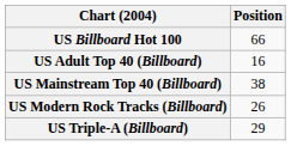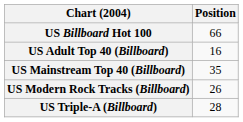US Mainstream Top 40 (Billboard) | Position: 38 -> 35
US Triple-A (Billboard) | Position: 29 -> 28
